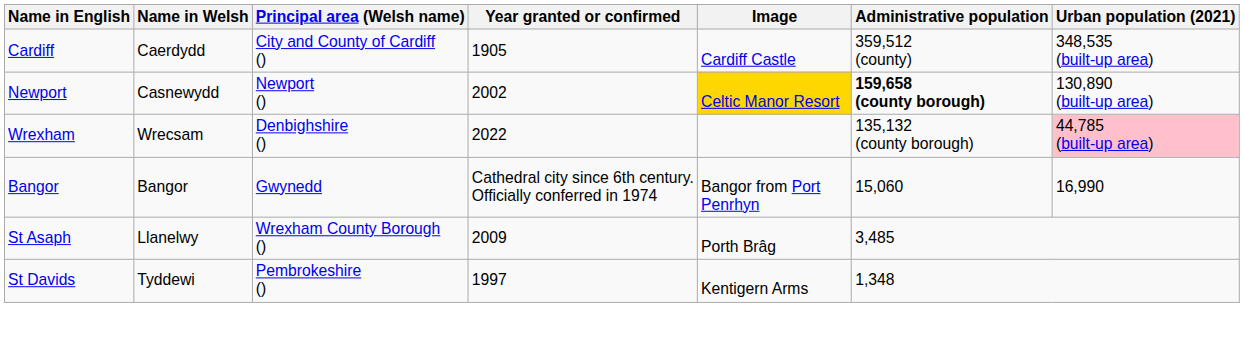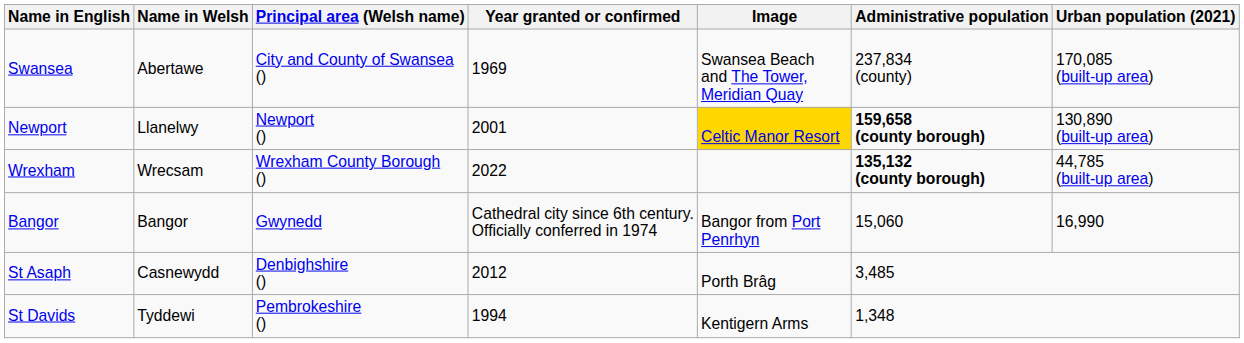- row: Cardiff | Caerdydd | City and County of Cardiff () | 1905 | Cardiff Castle | 359,512 (county) | 348,535 (built-up area)
+ row: Swansea | Abertawe | City and County of Swansea () | 1969 | Swansea Beach and The Tower, Meridian Quay | 237,834 (county) | 170,085 (built-up area)
Newport | Name in Welsh: Casnewydd -> Llanelwy
Newport | Year granted or confirmed: 2002 -> 2001
Wrexham | Principal area (Welsh name): Denbighshire () -> Wrexham County Borough ()
Wrexham | Administrative population: normal -> bold
Wrexham | Urban population (2021): pink background -> no background
St Asaph | Name in Welsh: Llanelwy -> Casnewydd
St Asaph | Principal area (Welsh name): Wrexham County Borough () -> Denbighshire ()
St Asaph | Year granted or confirmed: 2009 -> 2012
St Davids | Year granted or confirmed: 1997 -> 1994
